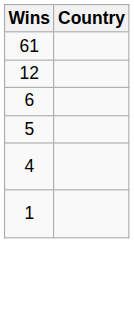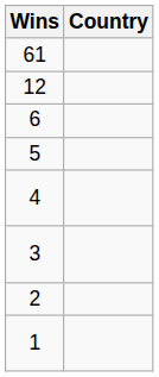+ row: 3
+ row: 2
